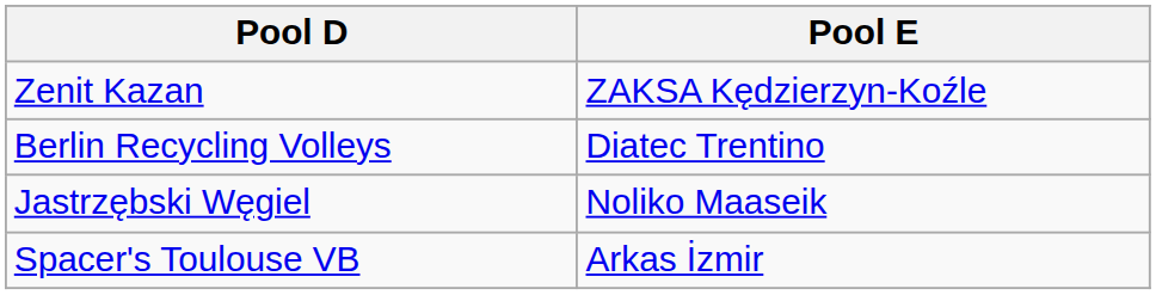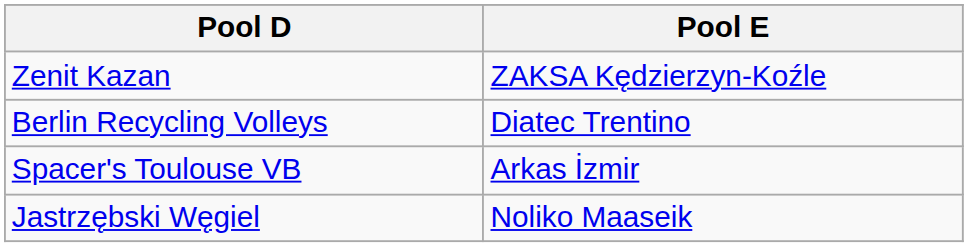rows swapped: Spacer's Toulouse VB <-> Jastrzębski Węgiel
